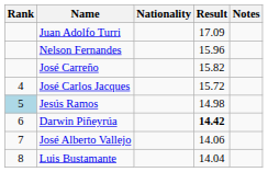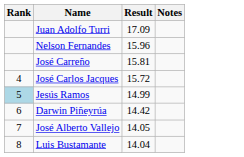- column: Nationality
José Carreño | Result: 15.82 -> 15.81
Jesús Ramos | Result: 14.98 -> 14.99
Darwin Piñeyrúa | Result: bold -> normal
José Alberto Vallejo | Result: 14.06 -> 14.05
